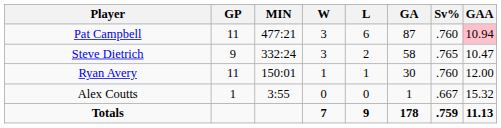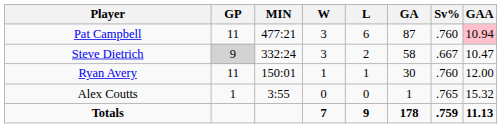Steve Dietrich | GP: no background -> lightgrey background
Steve Dietrich | Sv%: .765 -> .667
Alex Coutts | Sv%: .667 -> .765
